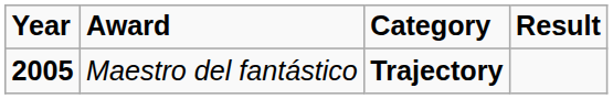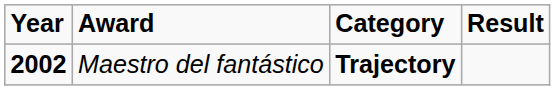Maestro del fantástico | Year: 2005 -> 2002
